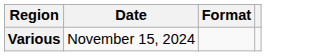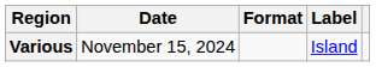+ column: Label | Island
